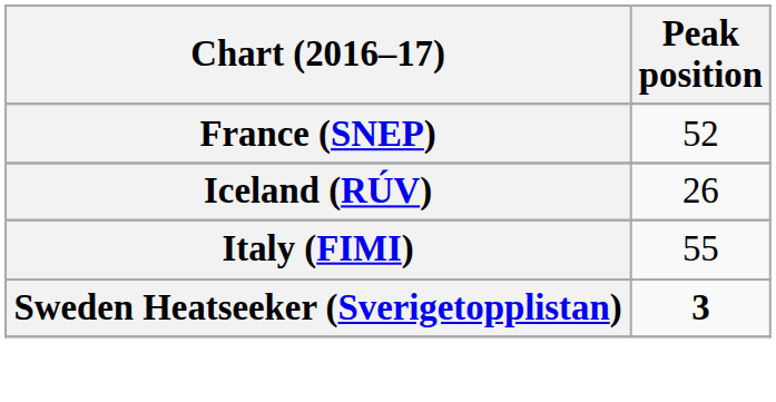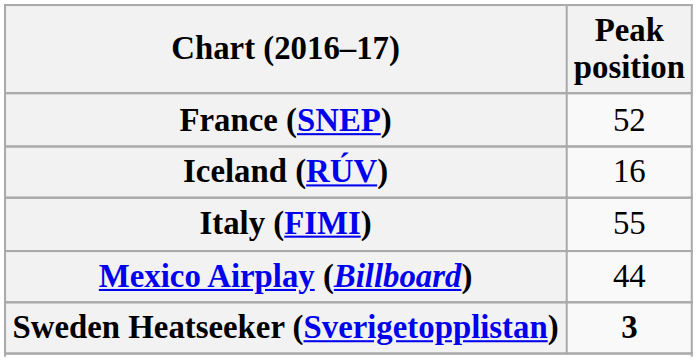Iceland (RÚV) | Peak position: 26 -> 16
+ row: Mexico Airplay (Billboard) | 44
